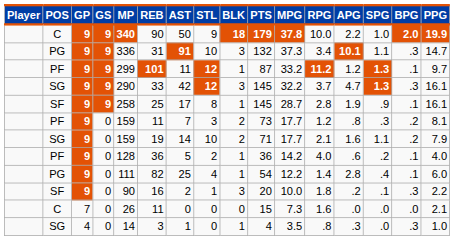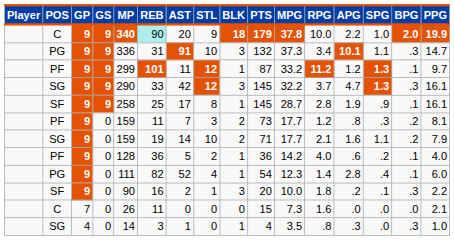C / 9 | REB: no background -> paleturquoise background
C / 9 | AST: 50 -> 20
PG / 0 | AST: 25 -> 52
PG / 0 | MPG: 12.2 -> 12.3
